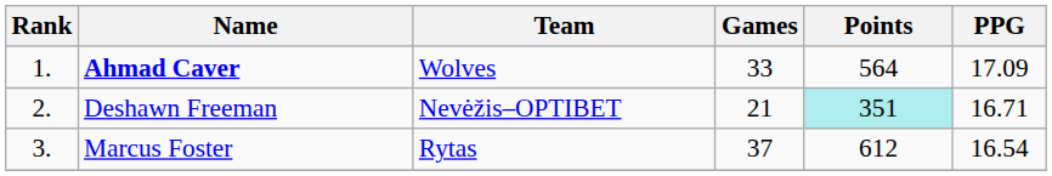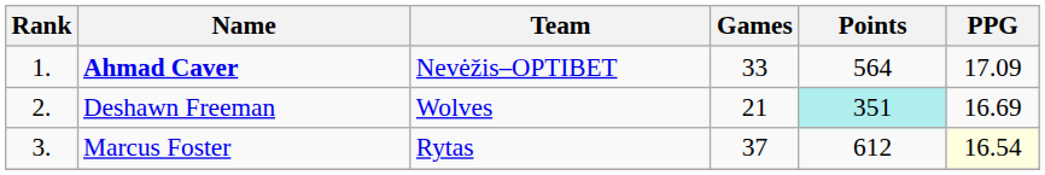Ahmad Caver | Team: Wolves -> Nevėžis–OPTIBET
Deshawn Freeman | Team: Nevėžis–OPTIBET -> Wolves
Deshawn Freeman | PPG: 16.71 -> 16.69
Marcus Foster | PPG: no background -> lightyellow background
